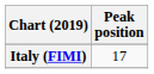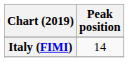Italy (FIMI) | Peak position: 17 -> 14
